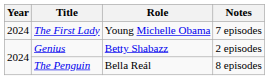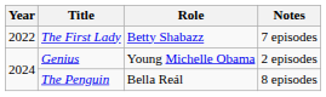The First Lady | Year: 2024 -> 2022
The First Lady | Role: Young Michelle Obama -> Betty Shabazz
Genius | Role: Betty Shabazz -> Young Michelle Obama
